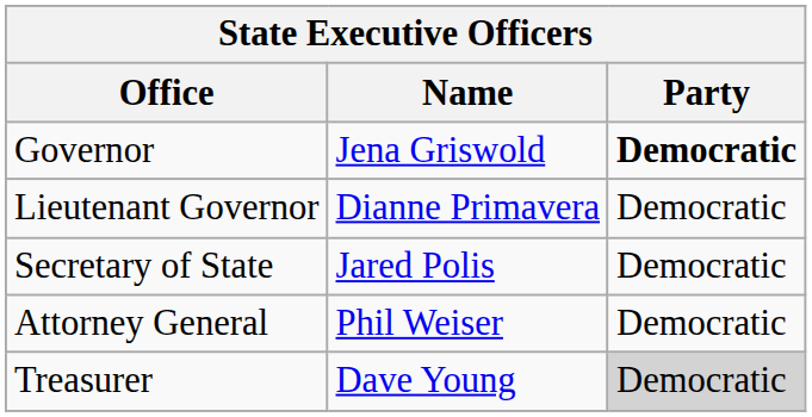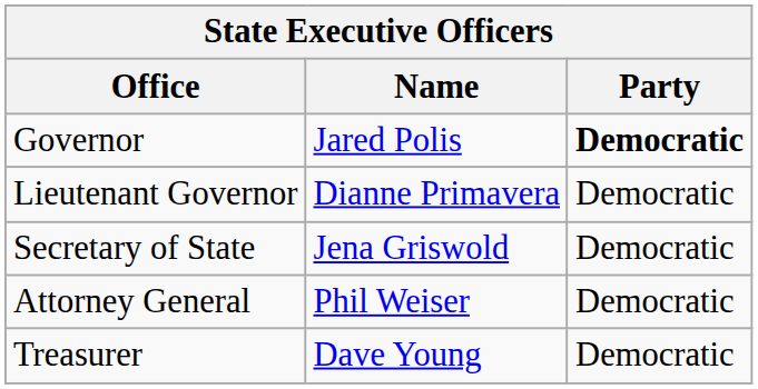Governor | Name: Jena Griswold -> Jared Polis
Secretary of State | Name: Jared Polis -> Jena Griswold
Treasurer | Party: lightgrey background -> no background
